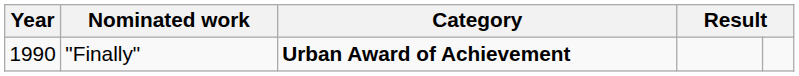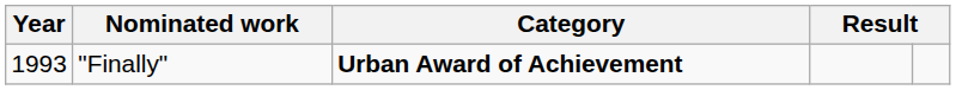"Finally" | Year: 1990 -> 1993
